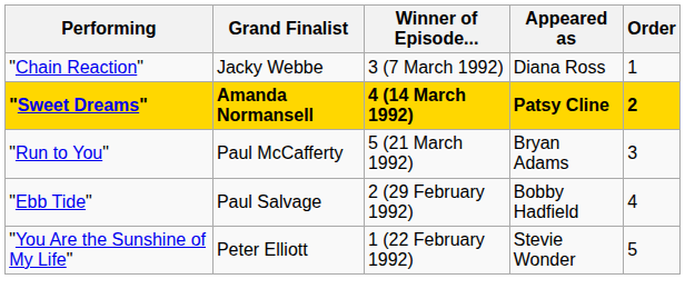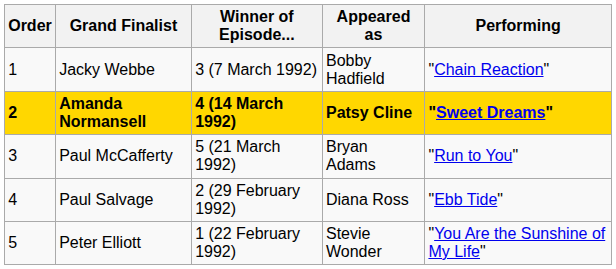columns swapped: Order <-> Performing
Jacky Webbe | Appeared as: Diana Ross -> Bobby Hadfield
Paul Salvage | Appeared as: Bobby Hadfield -> Diana Ross
